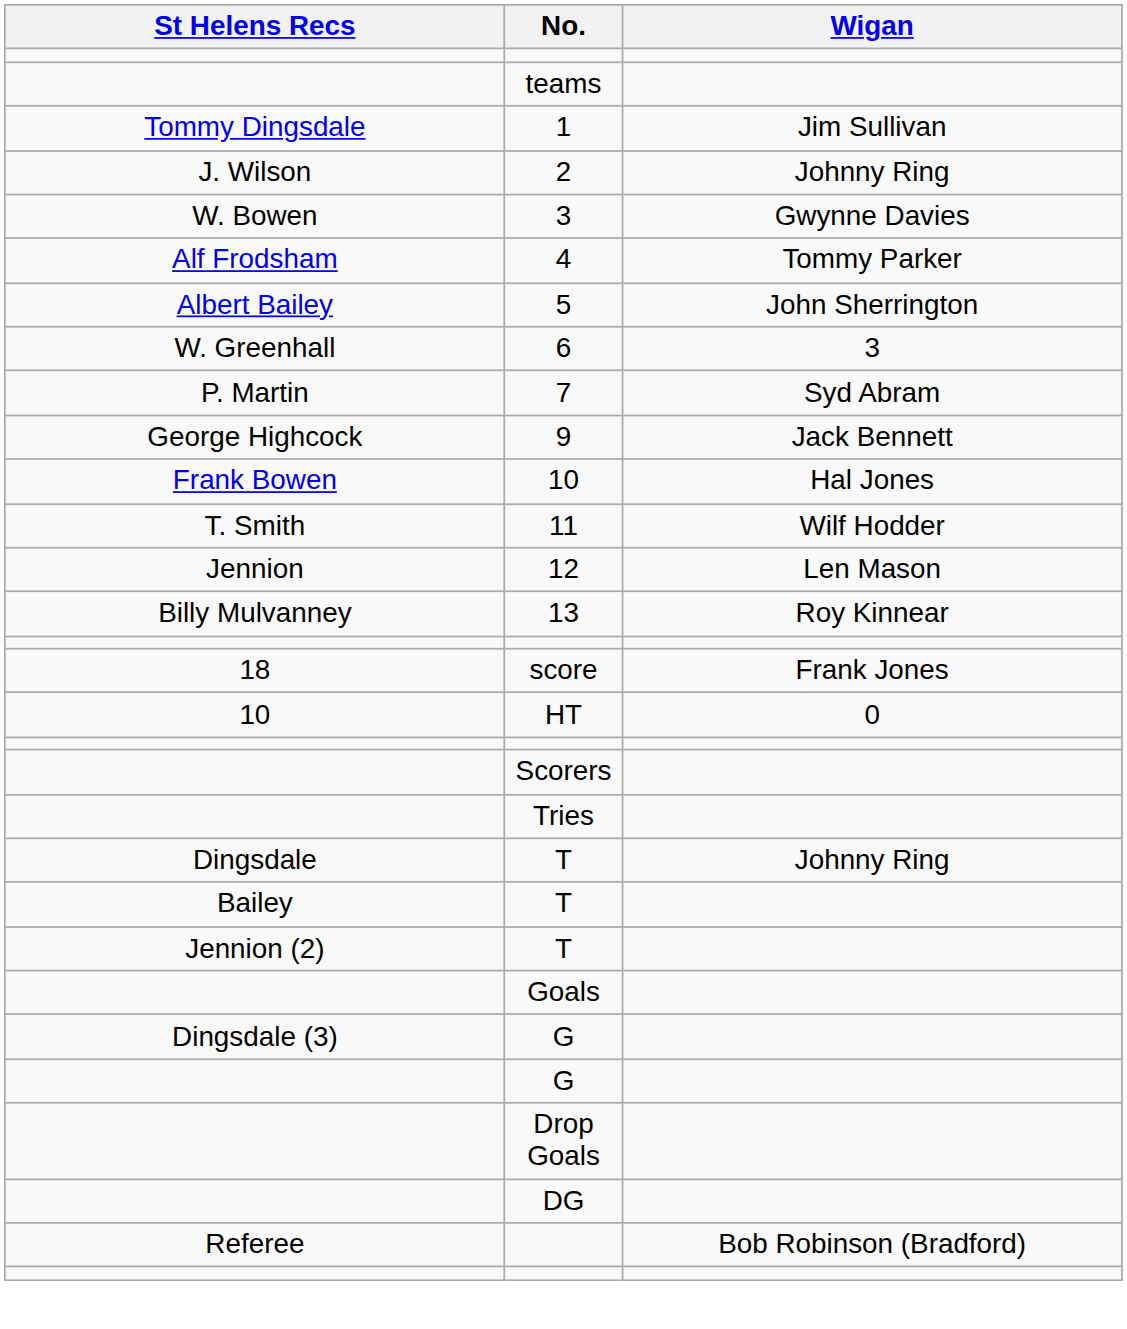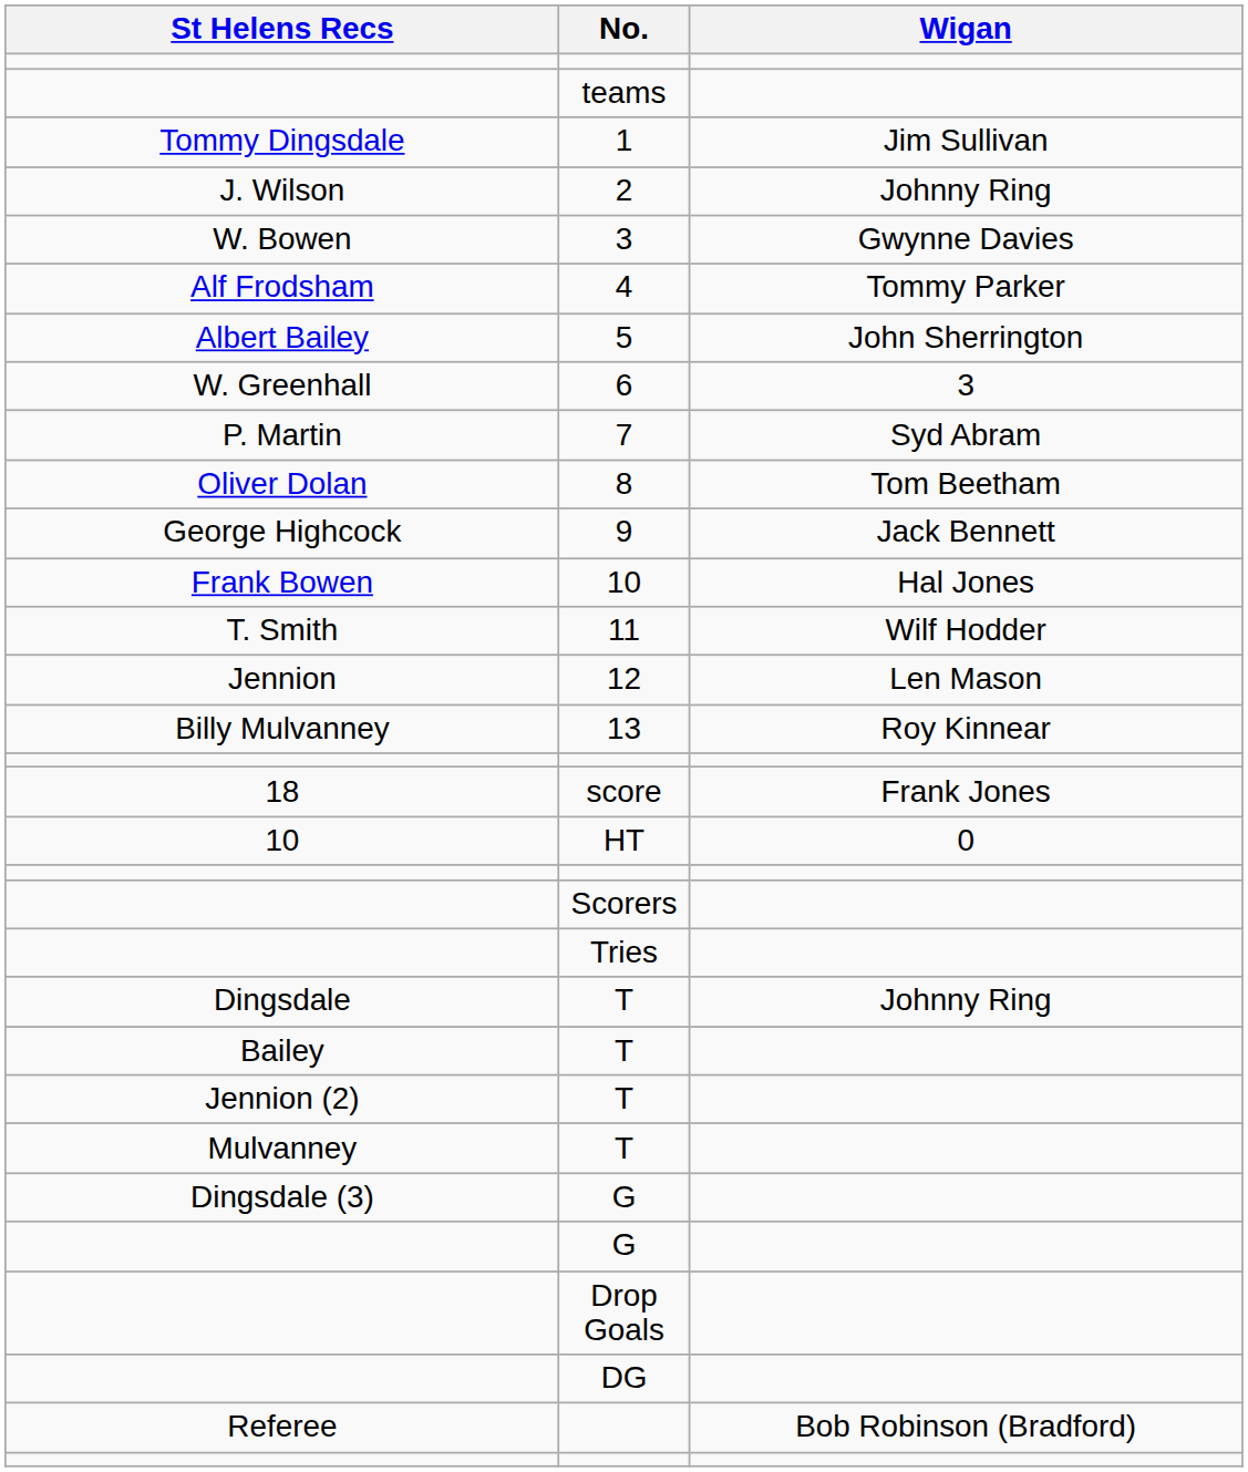+ row: Oliver Dolan | 8 | Tom Beetham
+ row: Mulvanney | T
- row: Goals
